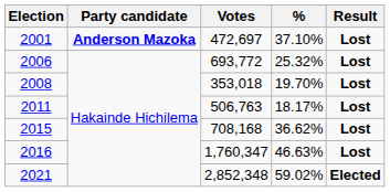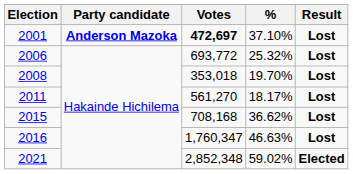2001 | Votes: normal -> bold
2011 | Votes: 506,763 -> 561,270
